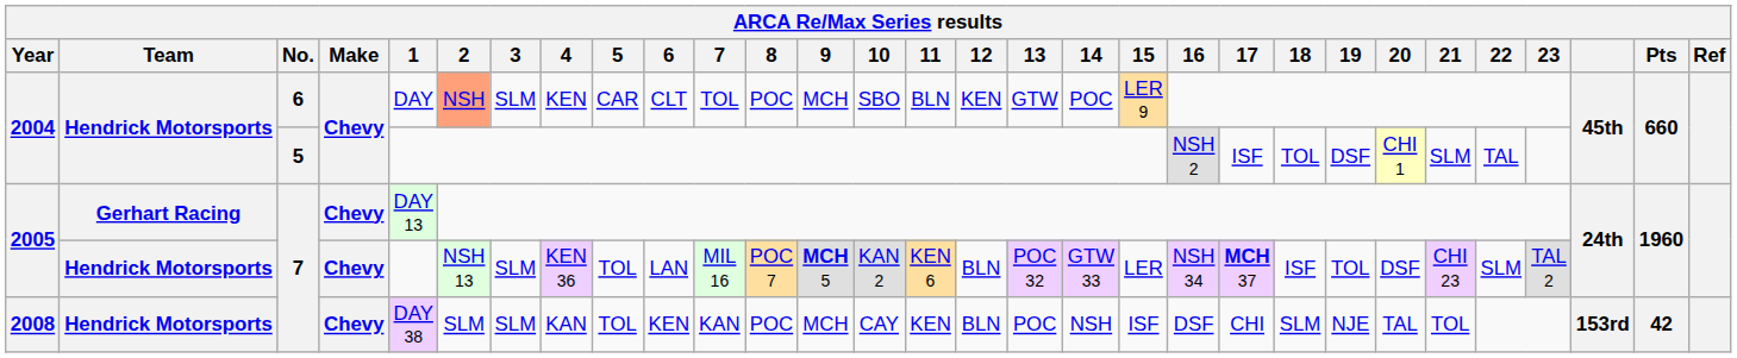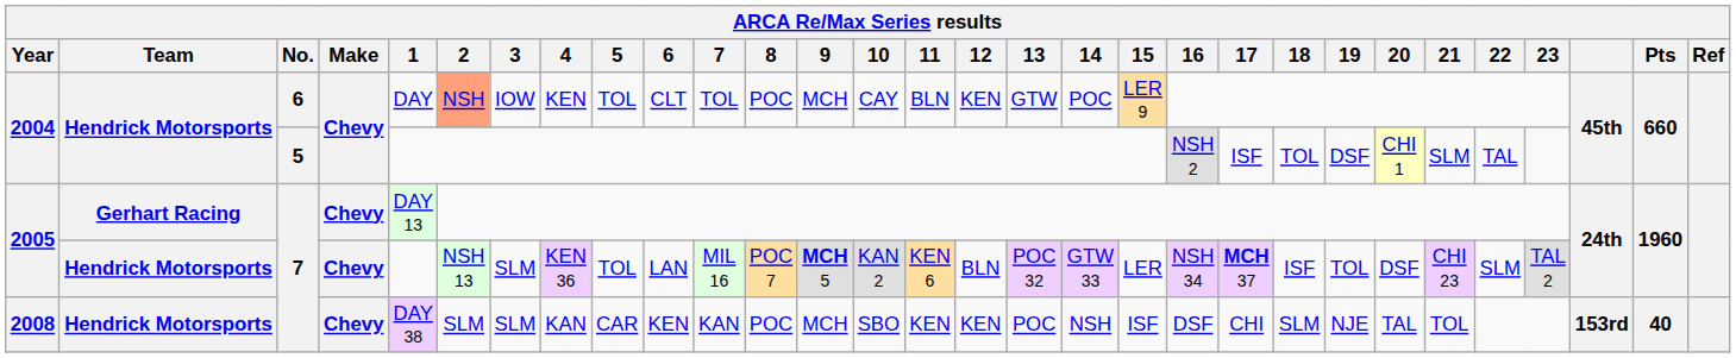2004 / 6 | 3: SLM -> IOW
2004 / 6 | 5: CAR -> TOL
2004 / 6 | 10: SBO -> CAY
2008 | 5: TOL -> CAR
2008 | 10: CAY -> SBO
2008 | 12: BLN -> KEN
2008 | Pts: 42 -> 40
